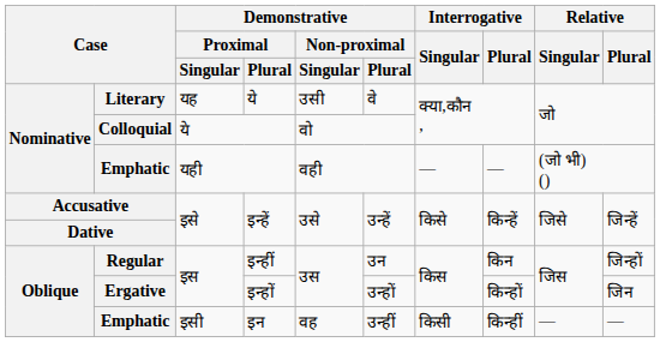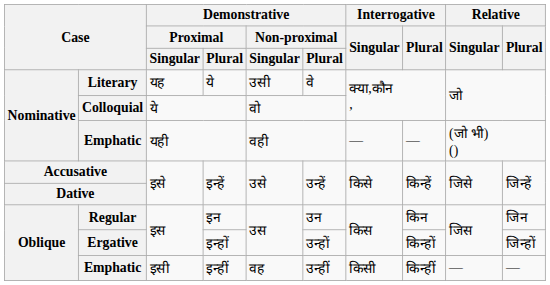Regular | Demonstrative / Proximal / Plural: इन्हीं -> इन
Regular | Relative / Plural: जिन्हों -> जिन
Ergative | Relative / Plural: जिन -> जिन्हों
Emphatic / इसी | Demonstrative / Proximal / Plural: इन -> इन्हीं
